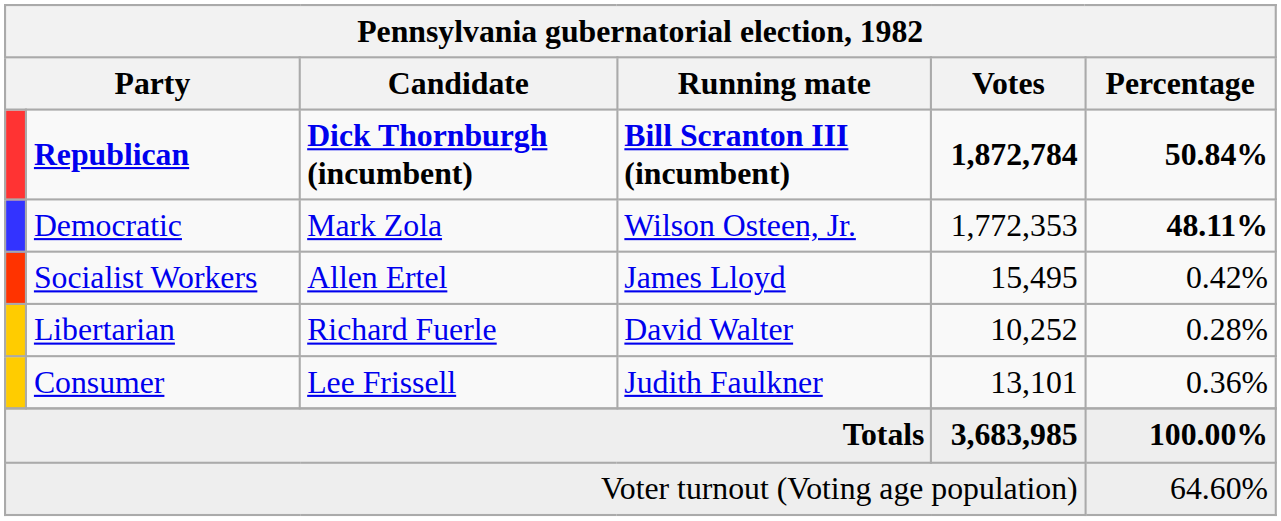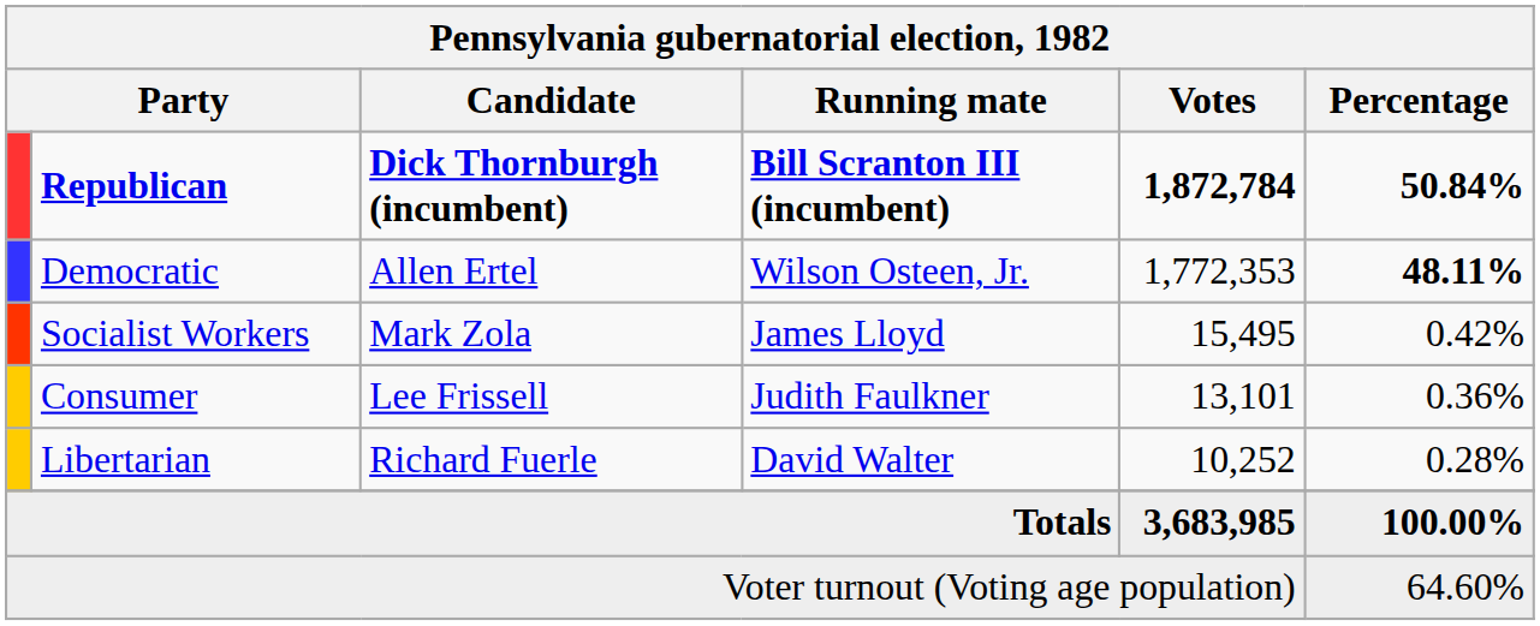Democratic | Candidate: Mark Zola -> Allen Ertel
Socialist Workers | Candidate: Allen Ertel -> Mark Zola
rows swapped: Consumer <-> Libertarian
